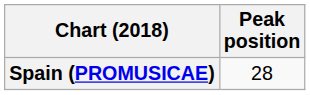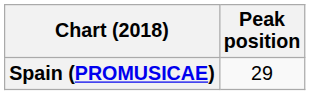Spain (PROMUSICAE) | Peak position: 28 -> 29
